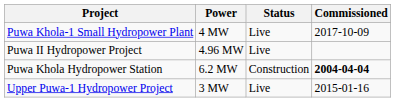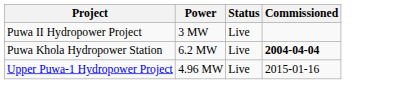- row: Puwa Khola-1 Small Hydropower Plant | 4 MW | Live | 2017-10-09
Puwa II Hydropower Project | Power: 4.96 MW -> 3 MW
Puwa Khola Hydropower Station | Status: Construction -> Live
Upper Puwa-1 Hydropower Project | Power: 3 MW -> 4.96 MW
